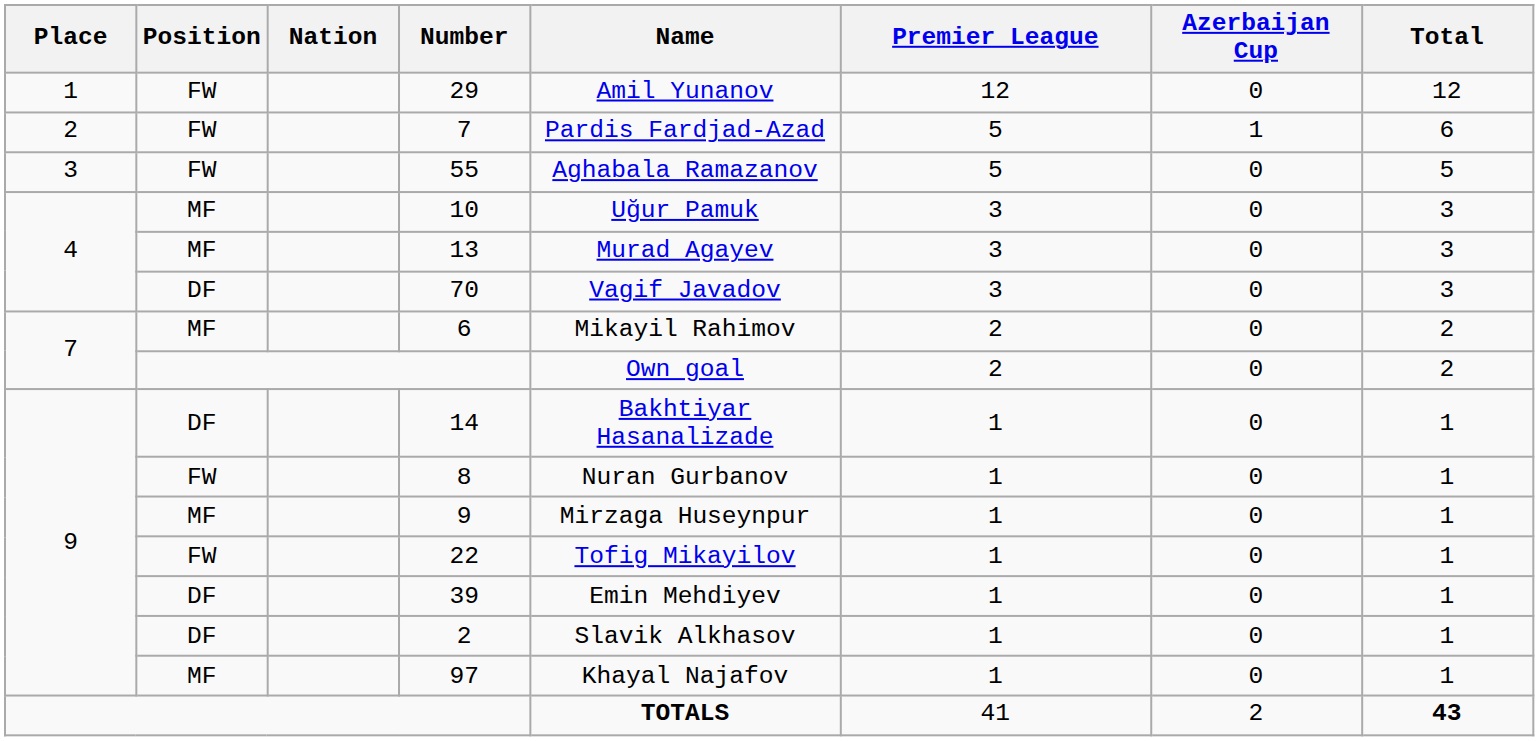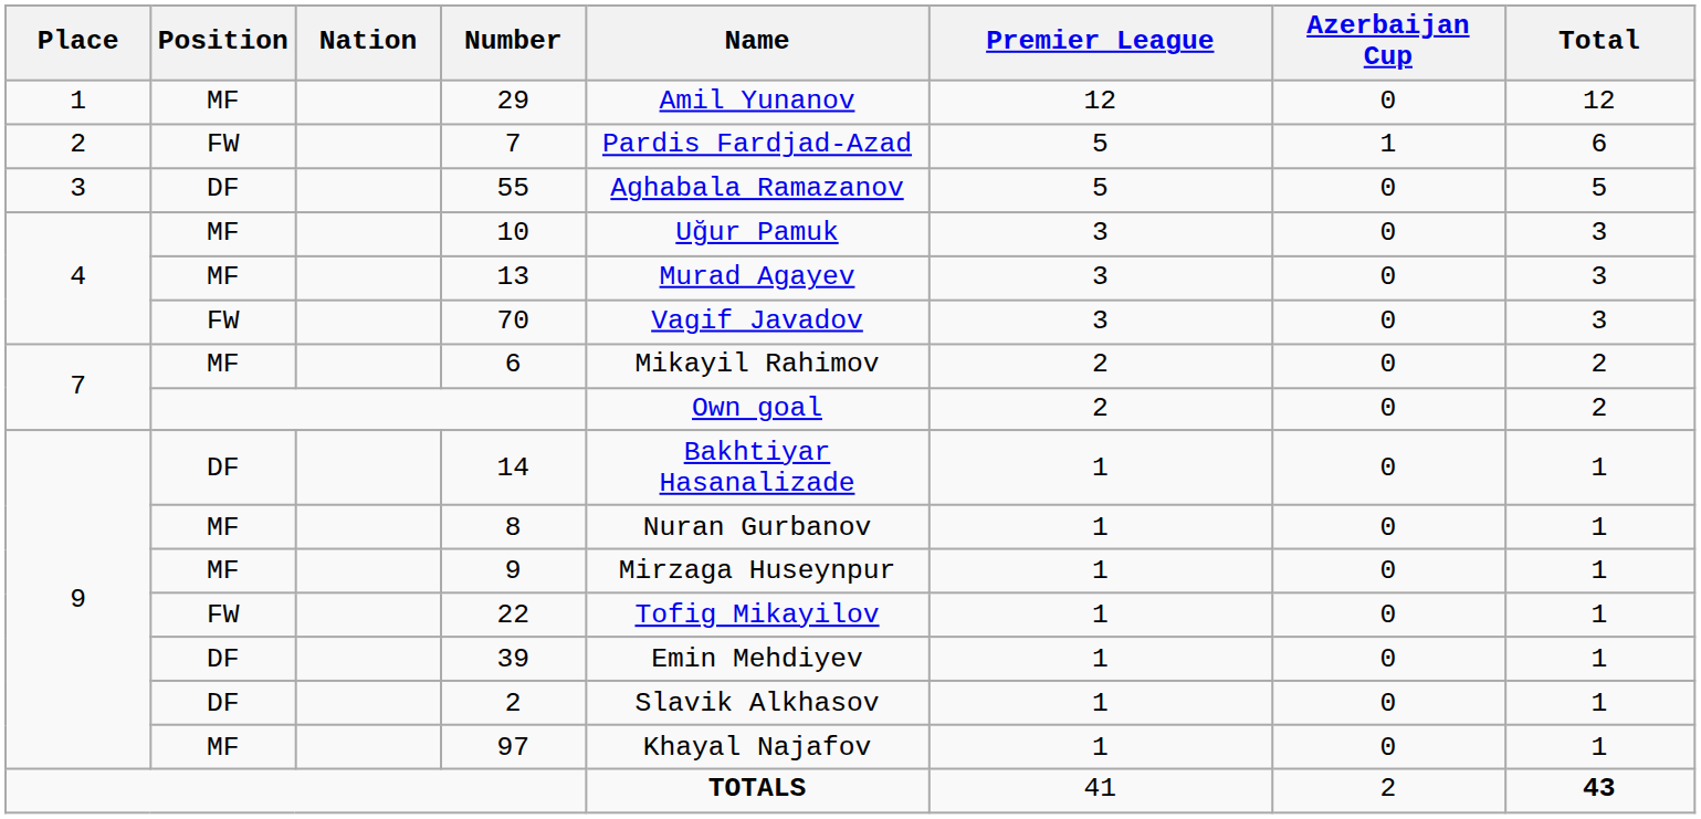29 | Position: FW -> MF
55 | Position: FW -> DF
70 | Position: DF -> FW
8 | Position: FW -> MF
